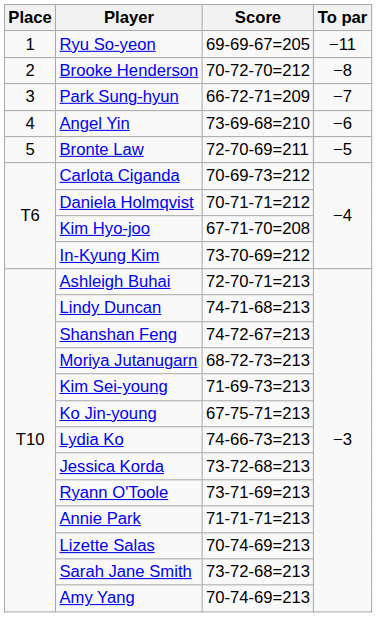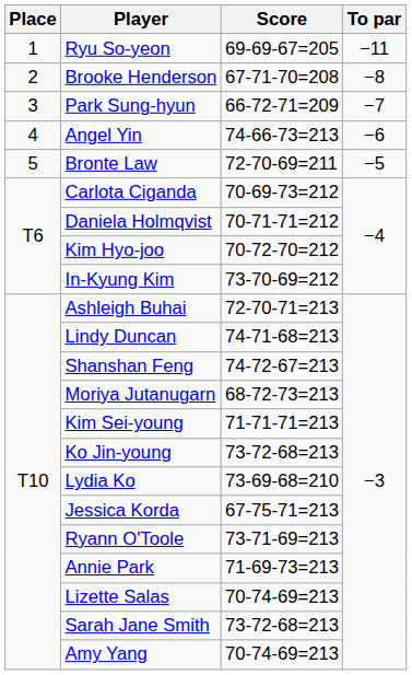Brooke Henderson | Score: 70-72-70=212 -> 67-71-70=208
Angel Yin | Score: 73-69-68=210 -> 74-66-73=213
Kim Hyo-joo | Score: 67-71-70=208 -> 70-72-70=212
Kim Sei-young | Score: 71-69-73=213 -> 71-71-71=213
Ko Jin-young | Score: 67-75-71=213 -> 73-72-68=213
Lydia Ko | Score: 74-66-73=213 -> 73-69-68=210
Jessica Korda | Score: 73-72-68=213 -> 67-75-71=213
Annie Park | Score: 71-71-71=213 -> 71-69-73=213
